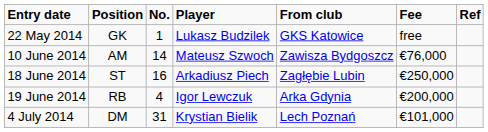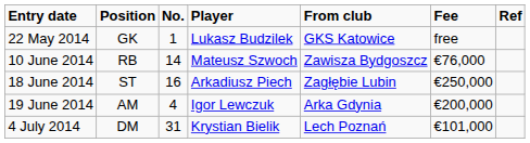10 June 2014 | Position: AM -> RB
19 June 2014 | Position: RB -> AM
